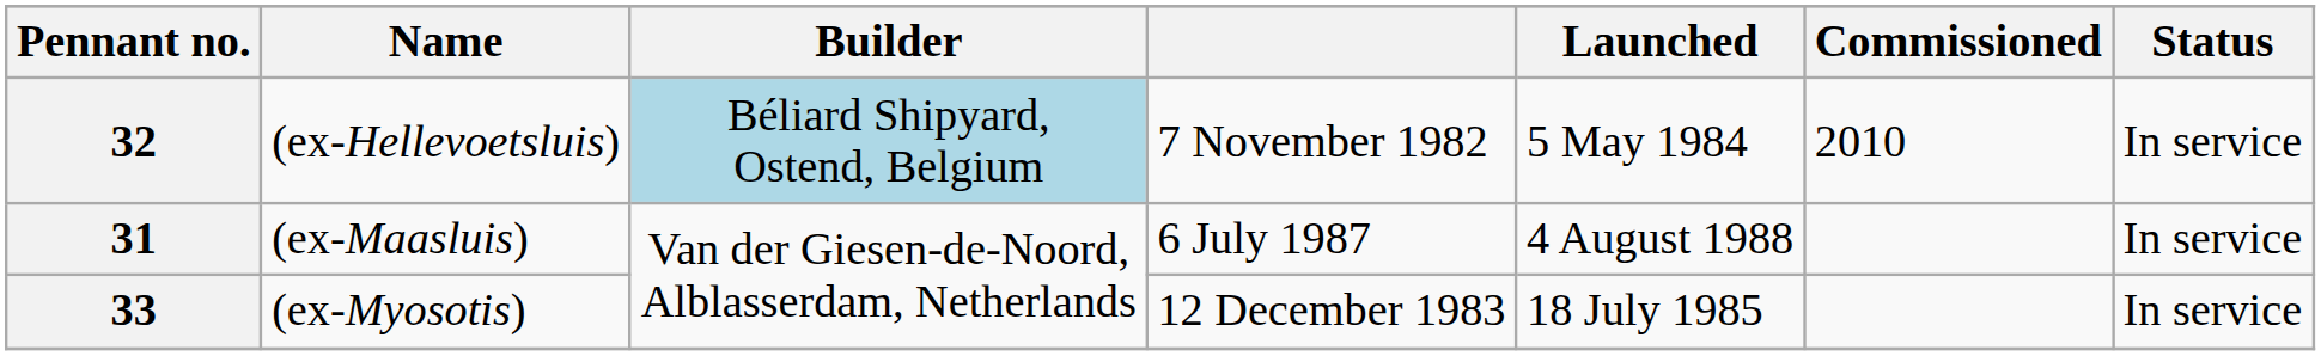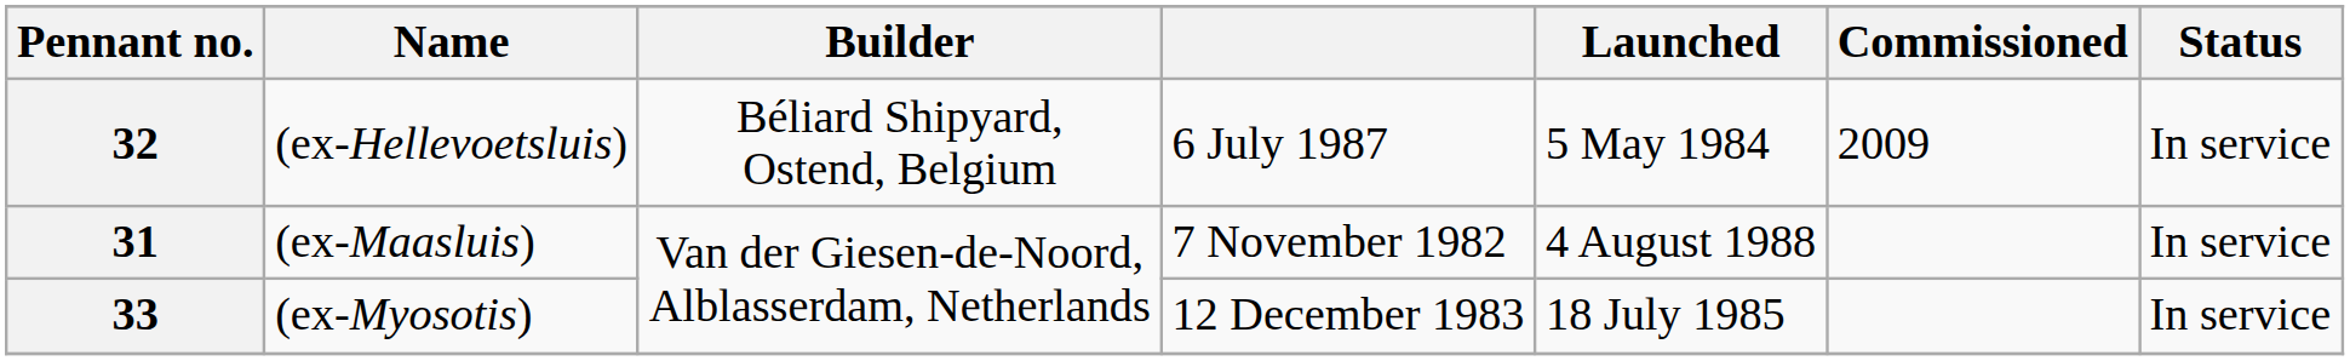32 | Builder: lightblue background -> no background
32 | column 4: 7 November 1982 -> 6 July 1987
32 | Commissioned: 2010 -> 2009
31 | column 4: 6 July 1987 -> 7 November 1982
